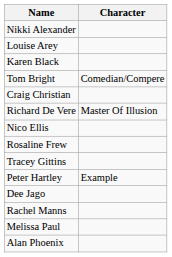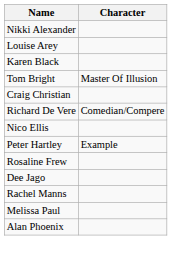Tom Bright | Character: Comedian/Compere -> Master Of Illusion
Richard De Vere | Character: Master Of Illusion -> Comedian/Compere
rows swapped: Rosaline Frew <-> Peter Hartley
- row: Tracey Gittins
